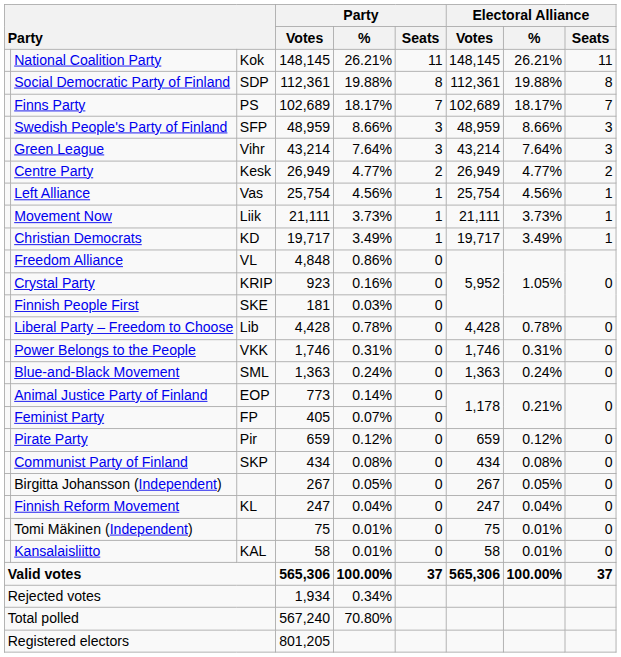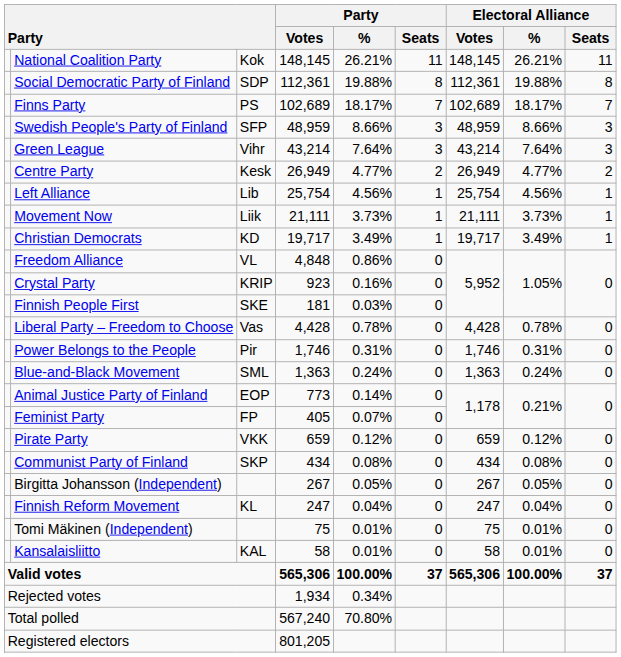Left Alliance | column 3: Vas -> Lib
Liberal Party – Freedom to Choose | column 3: Lib -> Vas
Power Belongs to the People | column 3: VKK -> Pir
Pirate Party | column 3: Pir -> VKK
